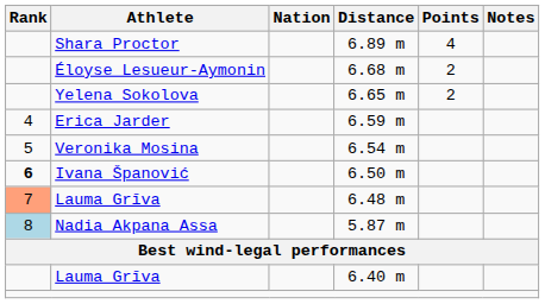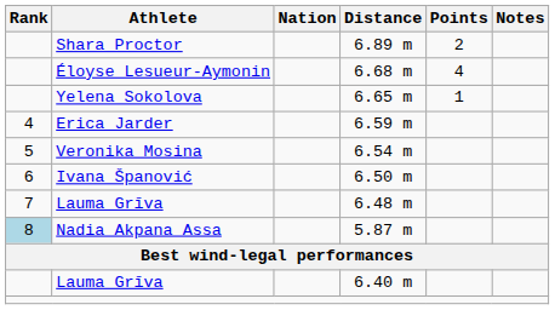Shara Proctor | Points: 4 -> 2
Éloyse Lesueur-Aymonin | Points: 2 -> 4
Yelena Sokolova | Points: 2 -> 1
Ivana Španović | Rank: bold -> normal
Lauma Grīva / 6.48 m | Rank: lightsalmon background -> no background
